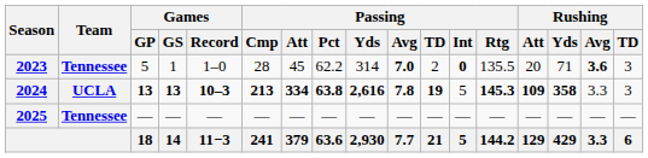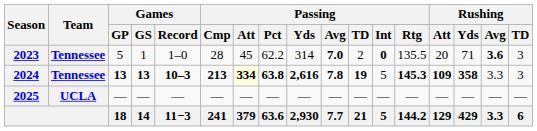2024 | Team: UCLA -> Tennessee
2024 | Passing / Att: no background -> lightyellow background
2025 | Team: Tennessee -> UCLA
